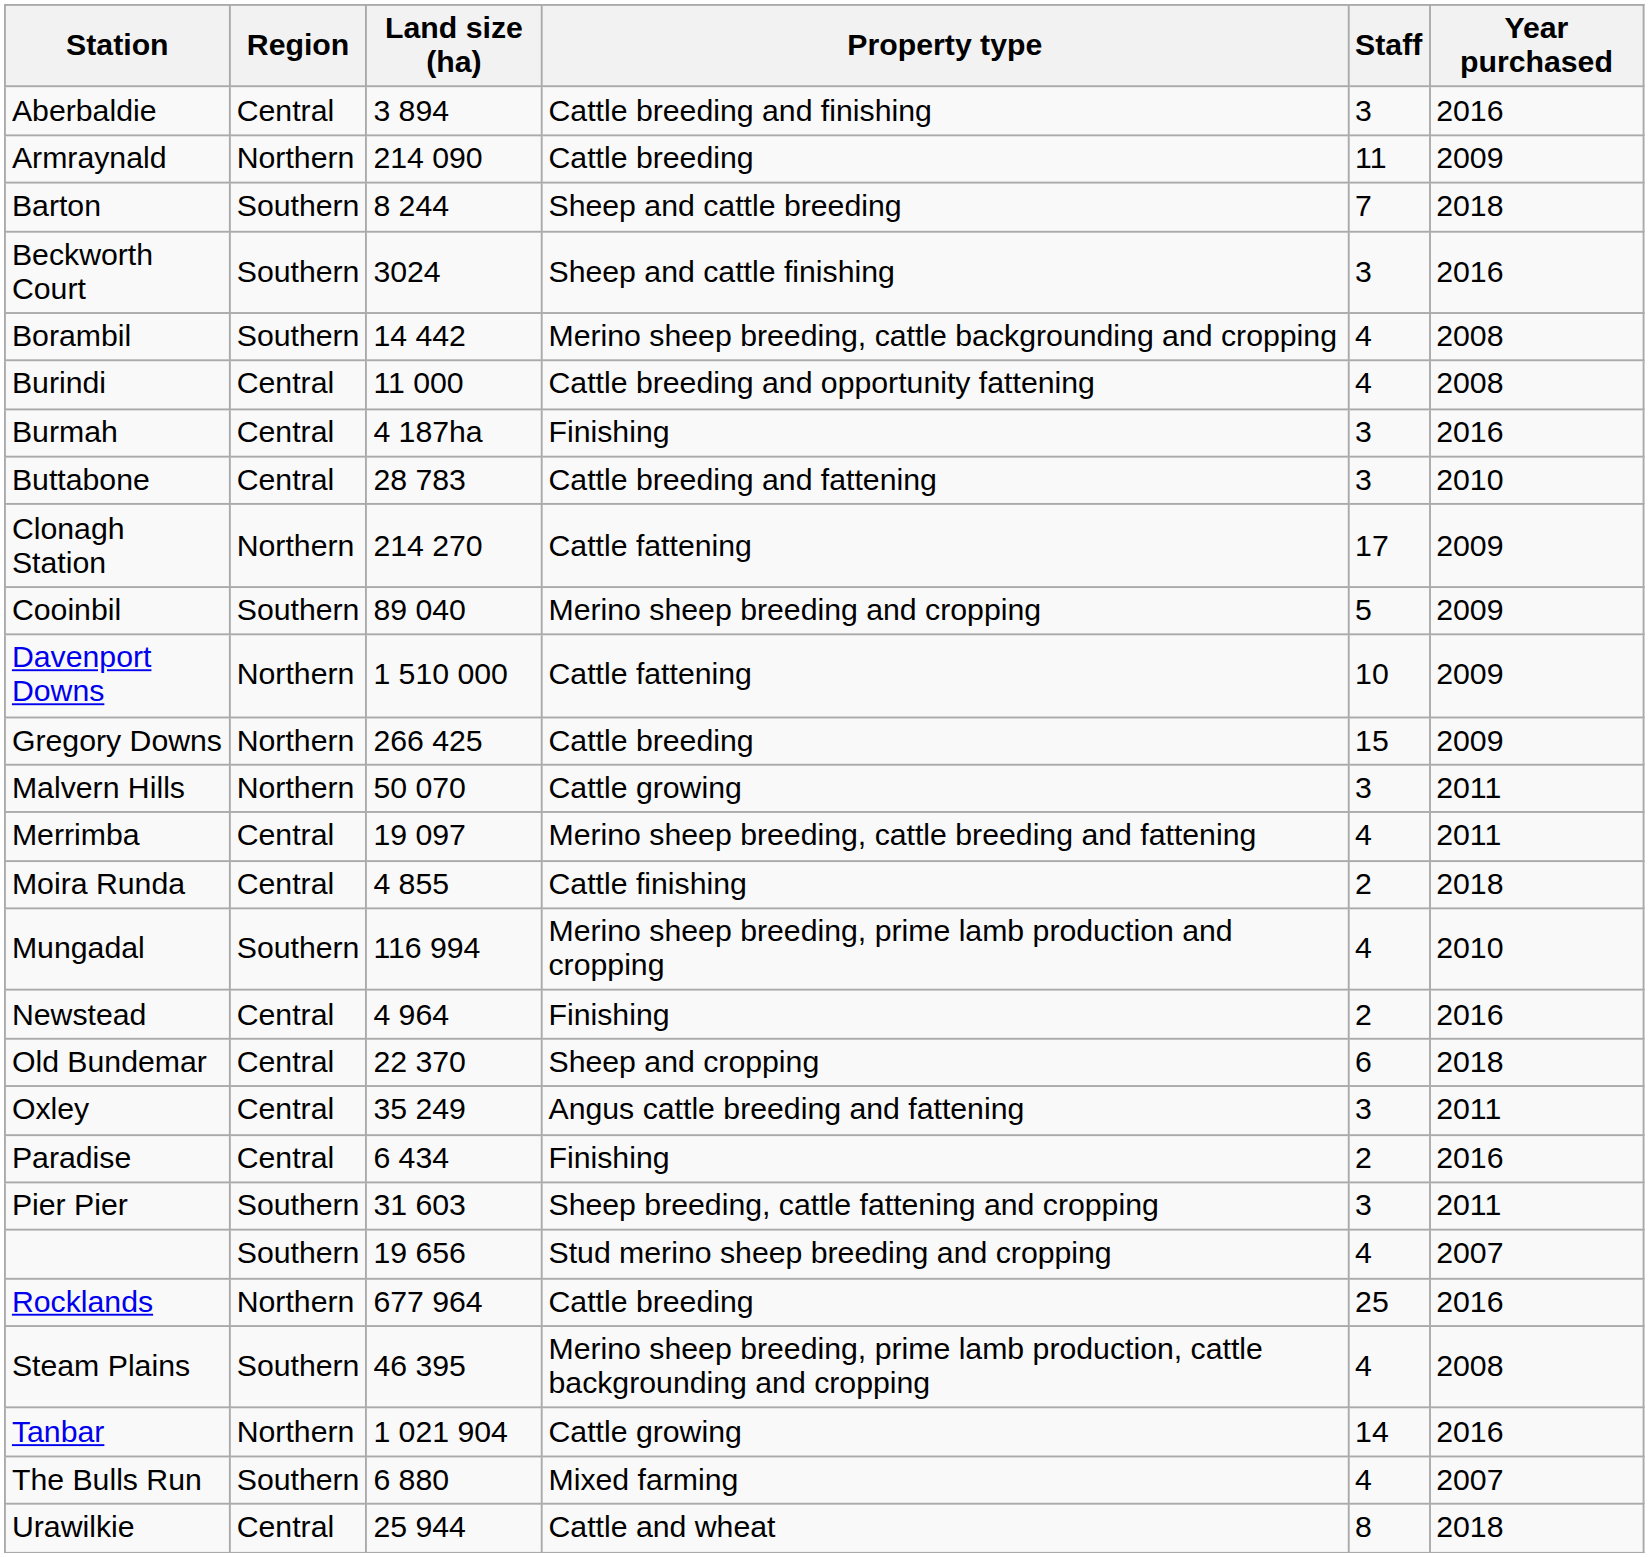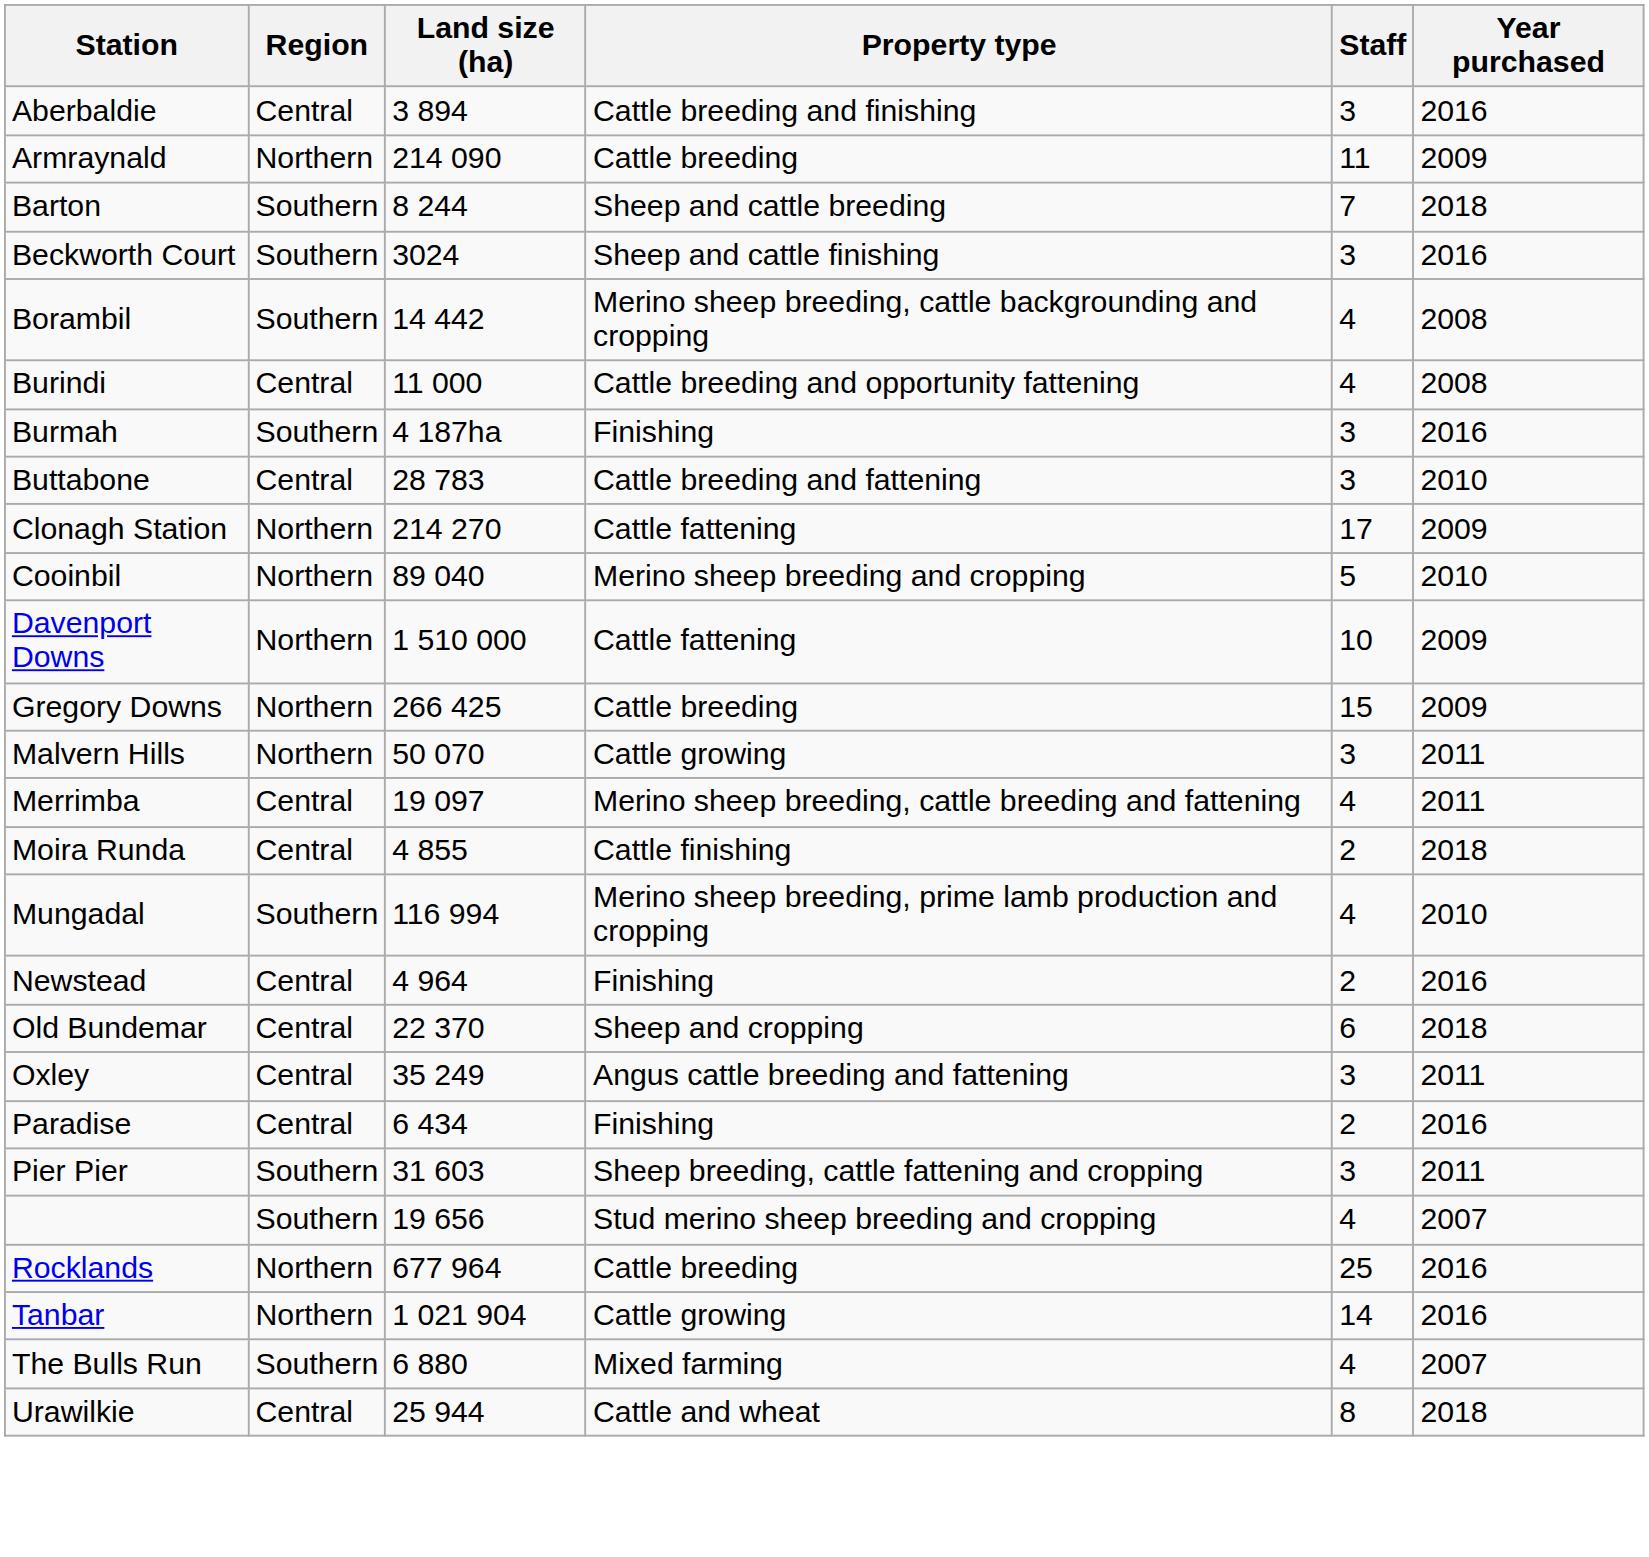Burmah | Region: Central -> Southern
Cooinbil | Region: Southern -> Northern
Cooinbil | Year purchased: 2009 -> 2010
- row: Steam Plains | Southern | 46 395 | Merino sheep breeding, prime lamb production, cattle backgrounding and cropping | 4 | 2008
